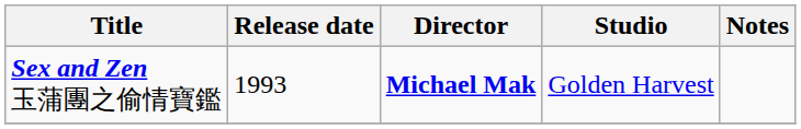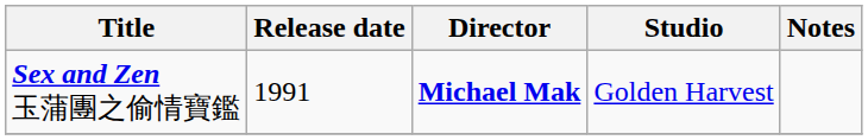Sex and Zen 玉蒲團之偷情寶鑑 | Release date: 1993 -> 1991
